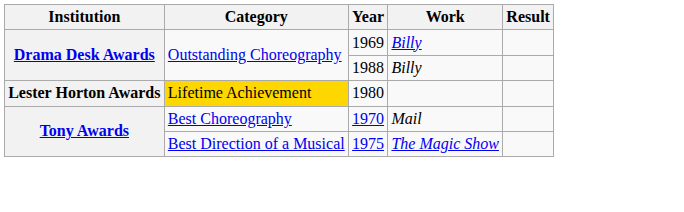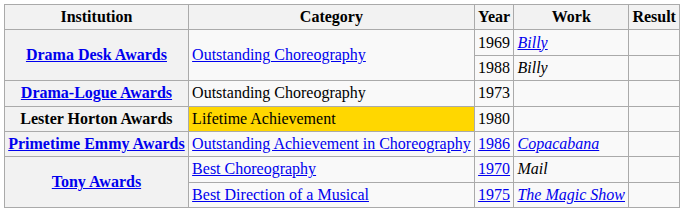+ row: Drama-Logue Awards | Outstanding Choreography | 1973
+ row: Primetime Emmy Awards | Outstanding Achievement in Choreography | 1986 | Copacabana
